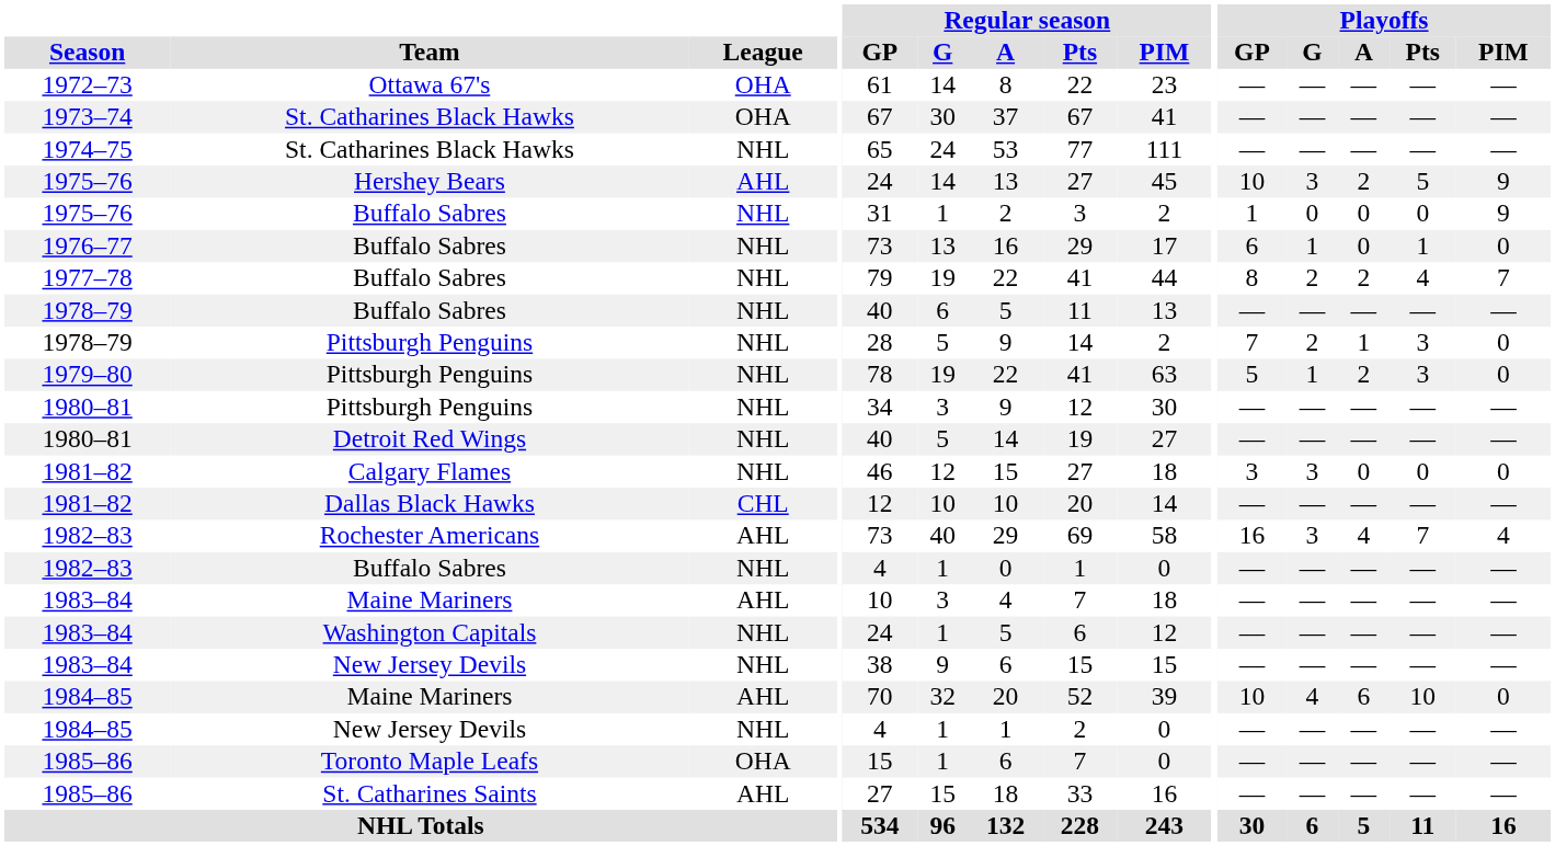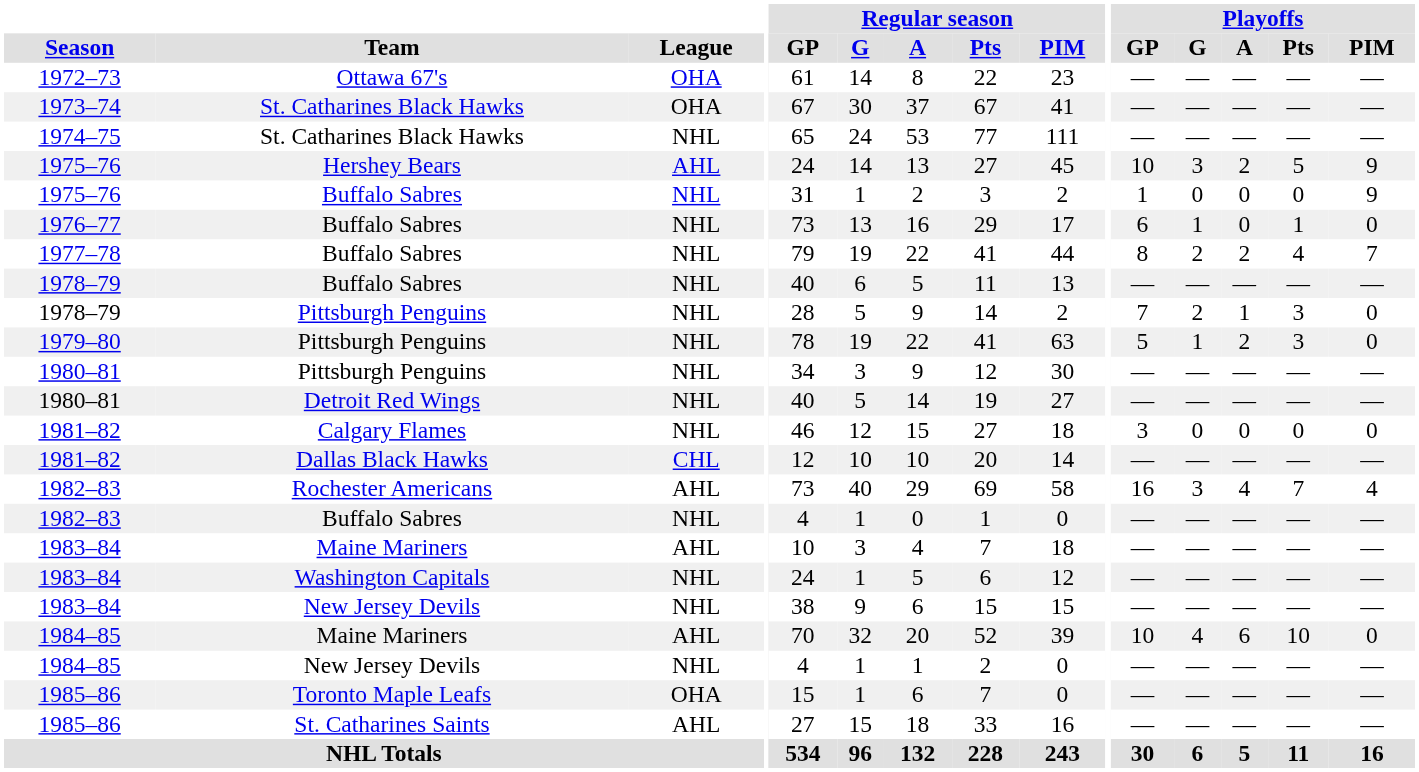1981–82 / Calgary Flames | Playoffs / G: 3 -> 0
